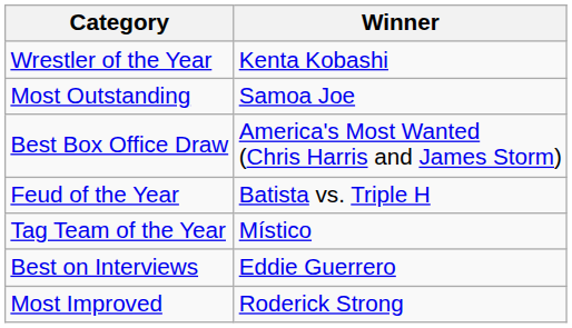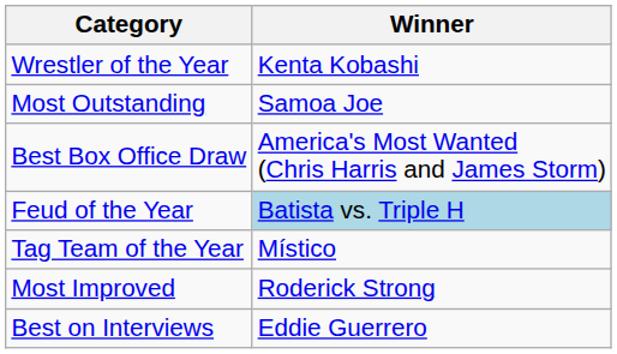Feud of the Year | Winner: no background -> lightblue background
rows swapped: Most Improved <-> Best on Interviews
